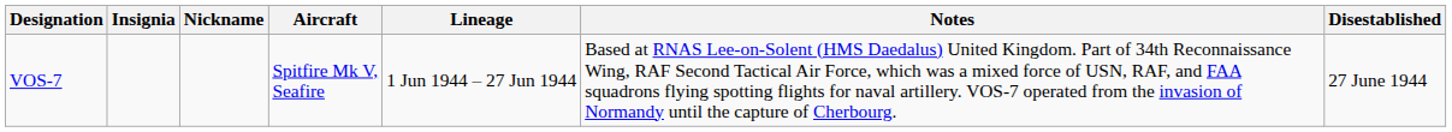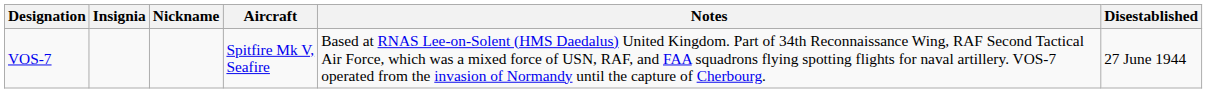- column: Lineage | 1 Jun 1944 – 27 Jun 1944
